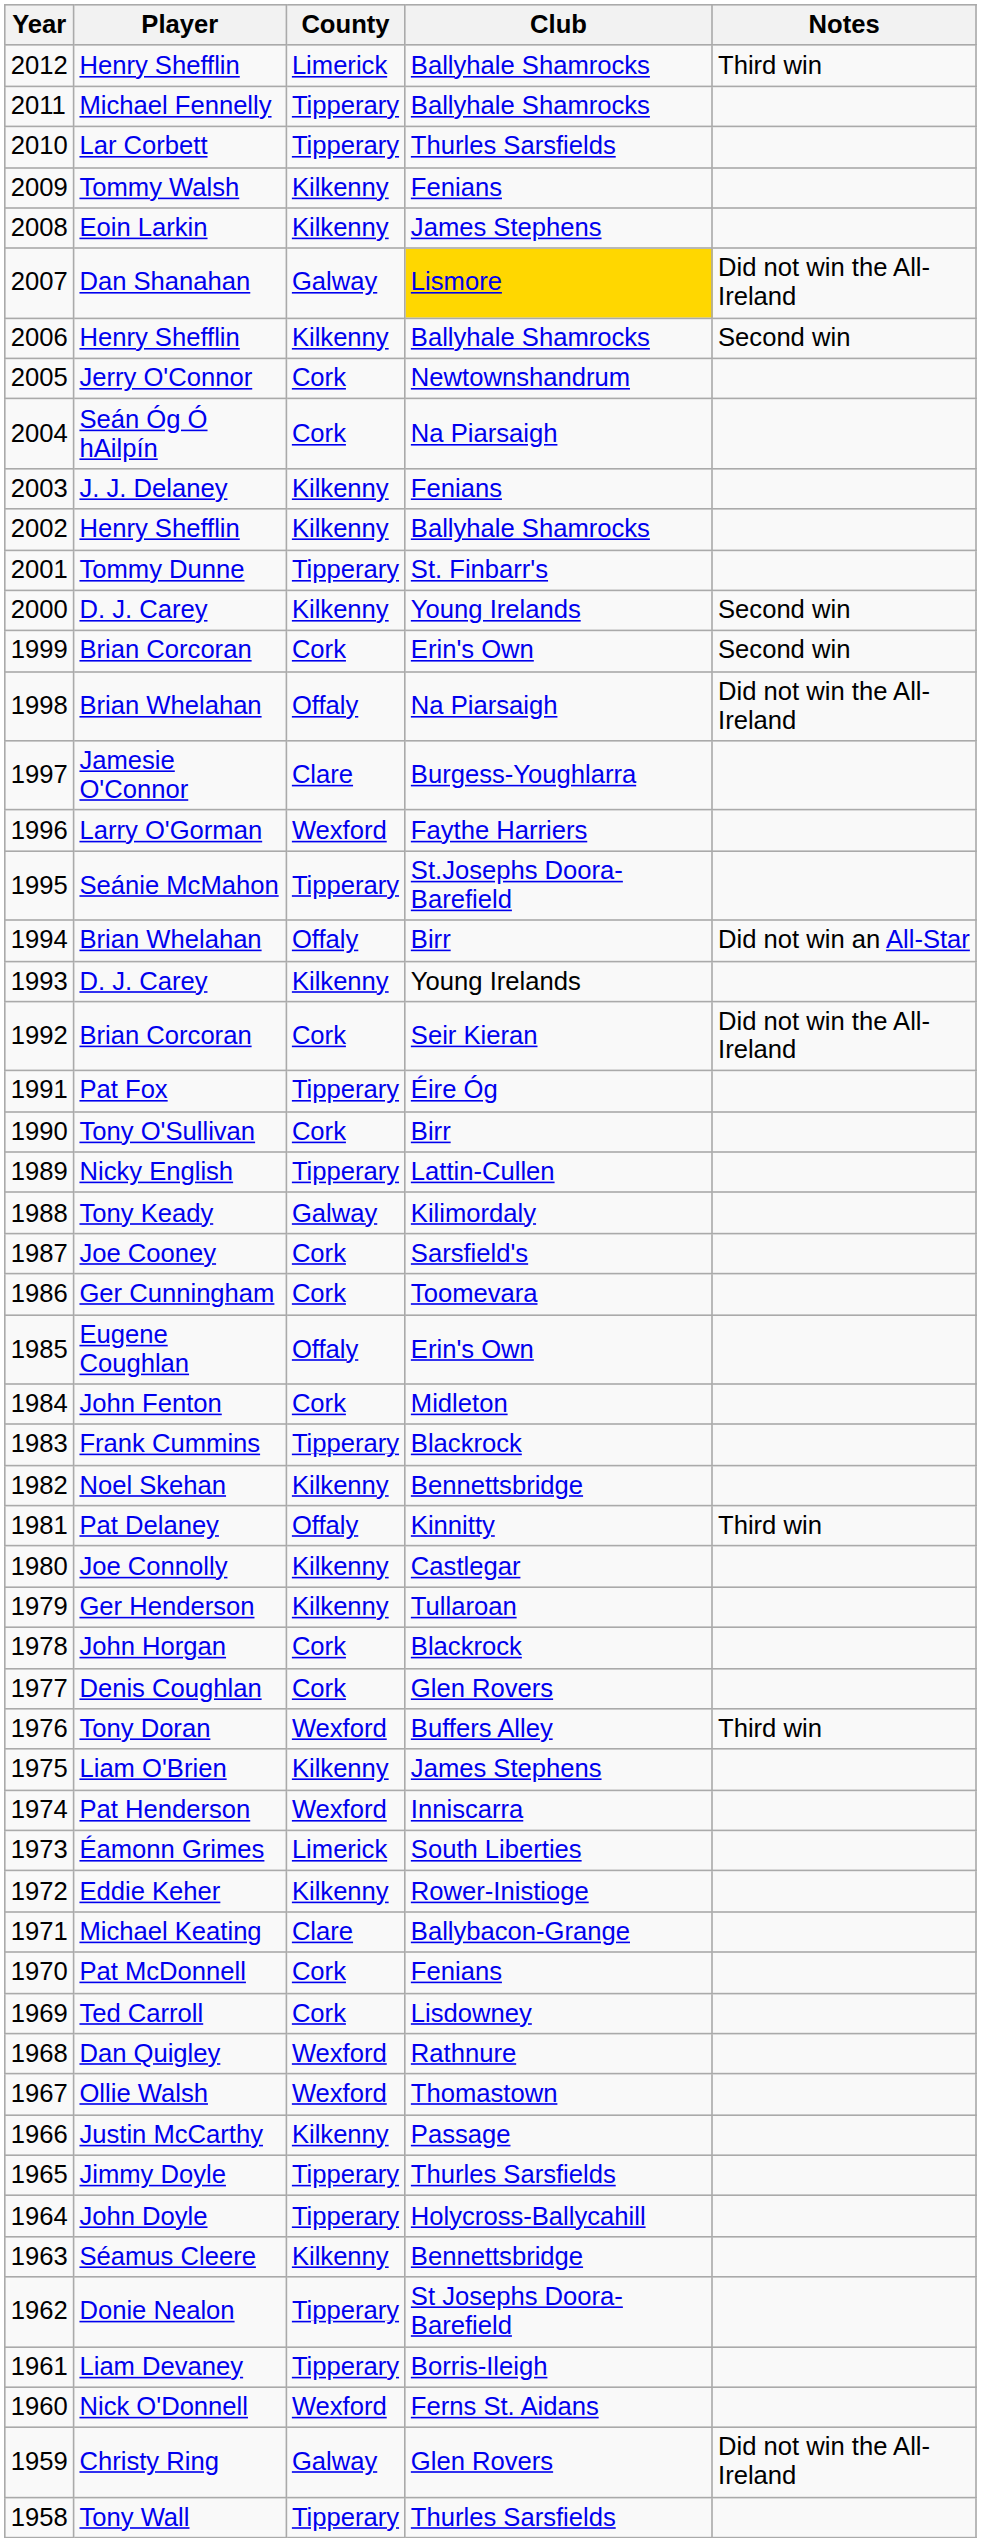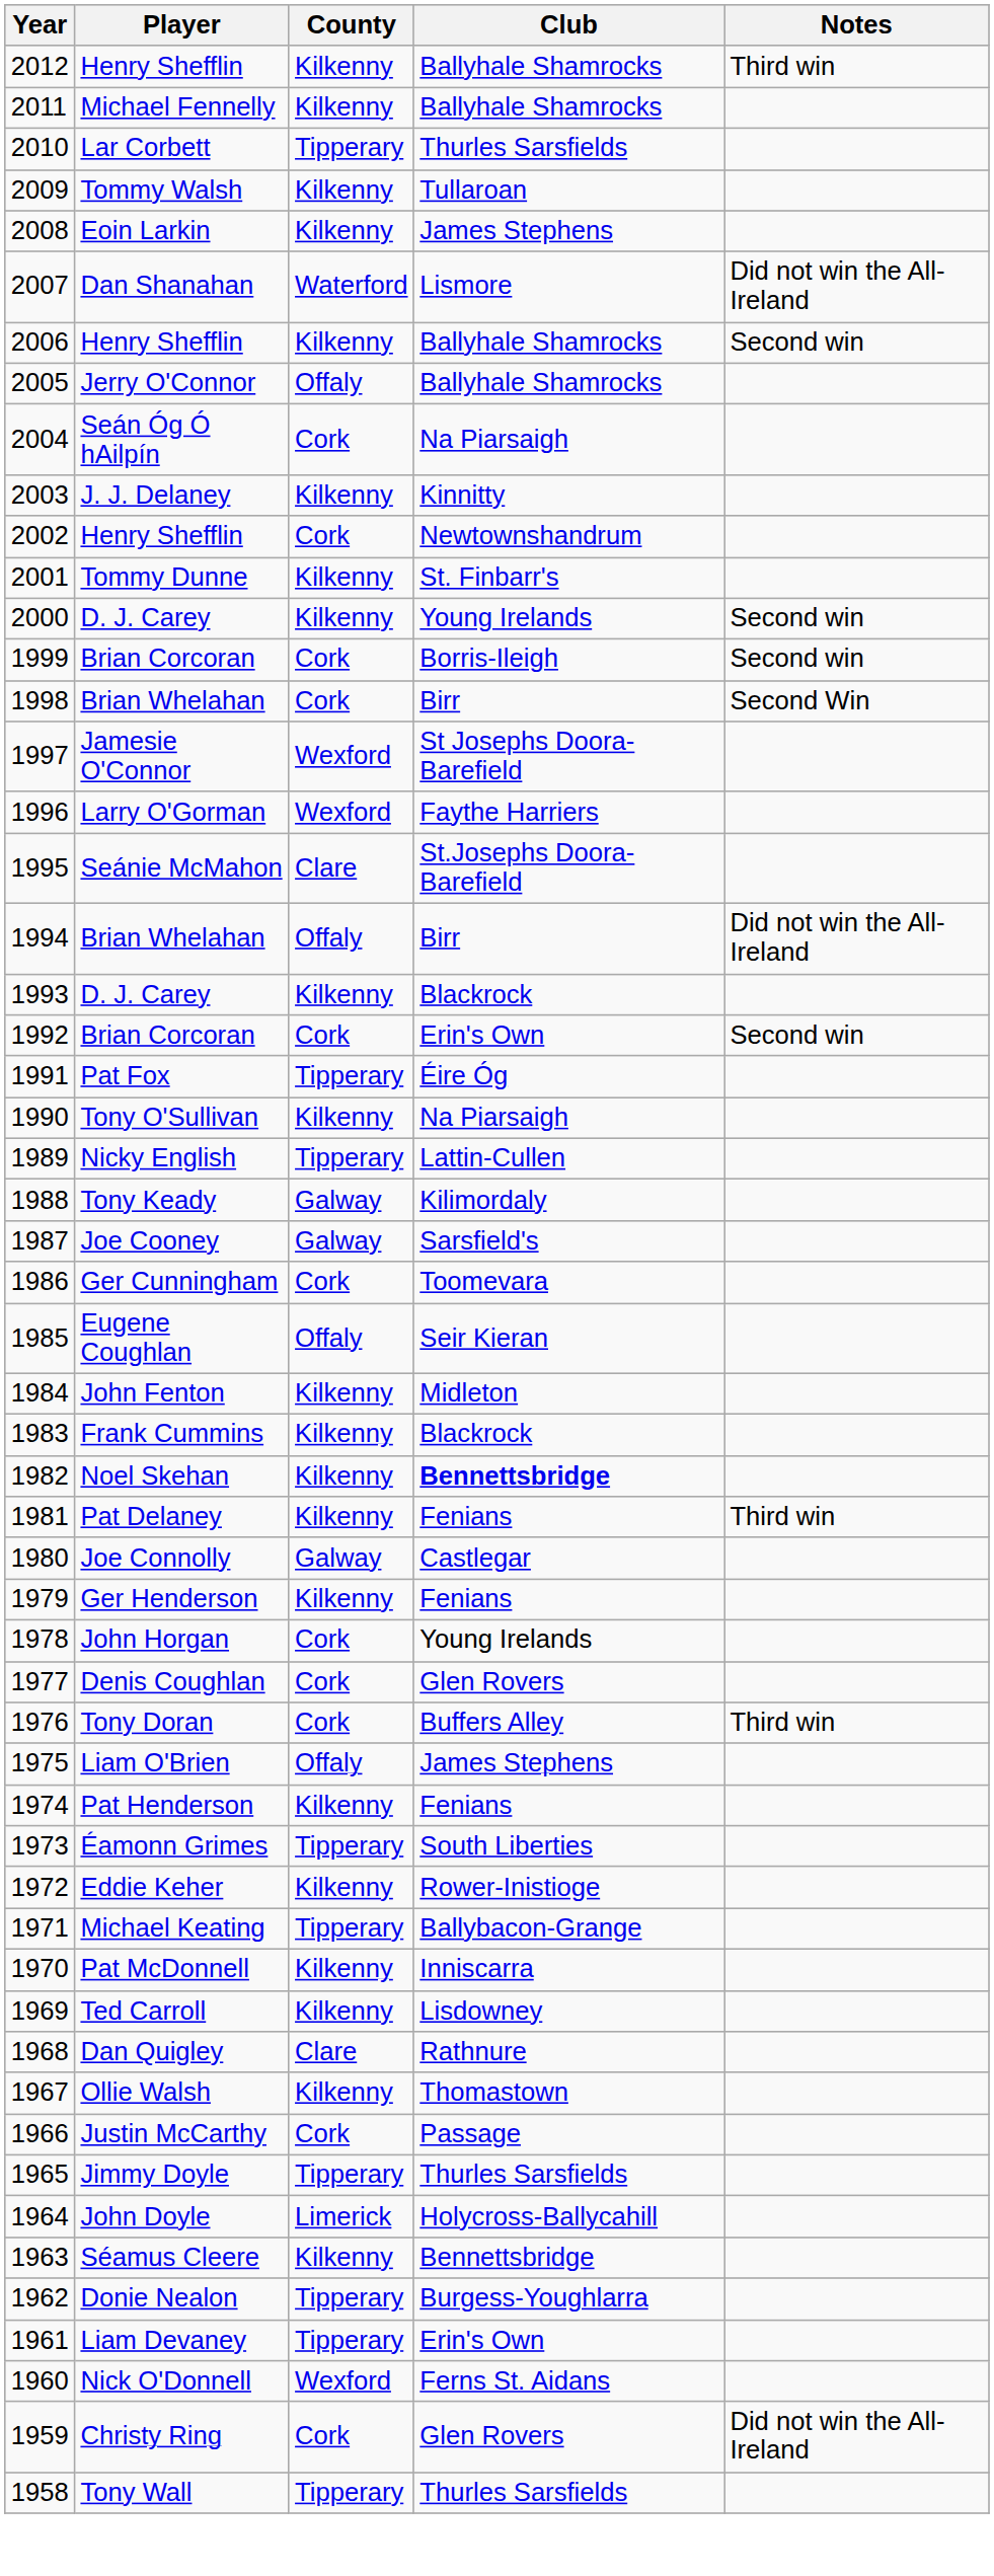2012 / Henry Shefflin | County: Limerick -> Kilkenny
Michael Fennelly | County: Tipperary -> Kilkenny
Tommy Walsh | Club: Fenians -> Tullaroan
Dan Shanahan | County: Galway -> Waterford
Dan Shanahan | Club: gold background -> no background
Jerry O'Connor | County: Cork -> Offaly
Jerry O'Connor | Club: Newtownshandrum -> Ballyhale Shamrocks
J. J. Delaney | Club: Fenians -> Kinnitty
2002 / Henry Shefflin | County: Kilkenny -> Cork
2002 / Henry Shefflin | Club: Ballyhale Shamrocks -> Newtownshandrum
Tommy Dunne | County: Tipperary -> Kilkenny
1999 / Brian Corcoran | Club: Erin's Own -> Borris-Ileigh
1998 / Brian Whelahan | County: Offaly -> Cork
1998 / Brian Whelahan | Club: Na Piarsaigh -> Birr
1998 / Brian Whelahan | Notes: Did not win the All-Ireland -> Second Win
Jamesie O'Connor | County: Clare -> Wexford
Jamesie O'Connor | Club: Burgess-Youghlarra -> St Josephs Doora-Barefield
Seánie McMahon | County: Tipperary -> Clare
1994 / Brian Whelahan | Notes: Did not win an All-Star -> Did not win the All-Ireland
1993 / D. J. Carey | Club: Young Irelands -> Blackrock
1992 / Brian Corcoran | Club: Seir Kieran -> Erin's Own
1992 / Brian Corcoran | Notes: Did not win the All-Ireland -> Second win
Tony O'Sullivan | County: Cork -> Kilkenny
Tony O'Sullivan | Club: Birr -> Na Piarsaigh
Joe Cooney | County: Cork -> Galway
Eugene Coughlan | Club: Erin's Own -> Seir Kieran
John Fenton | County: Cork -> Kilkenny
Frank Cummins | County: Tipperary -> Kilkenny
Noel Skehan | Club: normal -> bold
Pat Delaney | County: Offaly -> Kilkenny
Pat Delaney | Club: Kinnitty -> Fenians
Joe Connolly | County: Kilkenny -> Galway
Ger Henderson | Club: Tullaroan -> Fenians
John Horgan | Club: Blackrock -> Young Irelands
Tony Doran | County: Wexford -> Cork
Liam O'Brien | County: Kilkenny -> Offaly
Pat Henderson | County: Wexford -> Kilkenny
Pat Henderson | Club: Inniscarra -> Fenians
Éamonn Grimes | County: Limerick -> Tipperary
Michael Keating | County: Clare -> Tipperary
Pat McDonnell | County: Cork -> Kilkenny
Pat McDonnell | Club: Fenians -> Inniscarra
Ted Carroll | County: Cork -> Kilkenny
Dan Quigley | County: Wexford -> Clare
Ollie Walsh | County: Wexford -> Kilkenny
Justin McCarthy | County: Kilkenny -> Cork
John Doyle | County: Tipperary -> Limerick
Donie Nealon | Club: St Josephs Doora-Barefield -> Burgess-Youghlarra
Liam Devaney | Club: Borris-Ileigh -> Erin's Own
Christy Ring | County: Galway -> Cork
